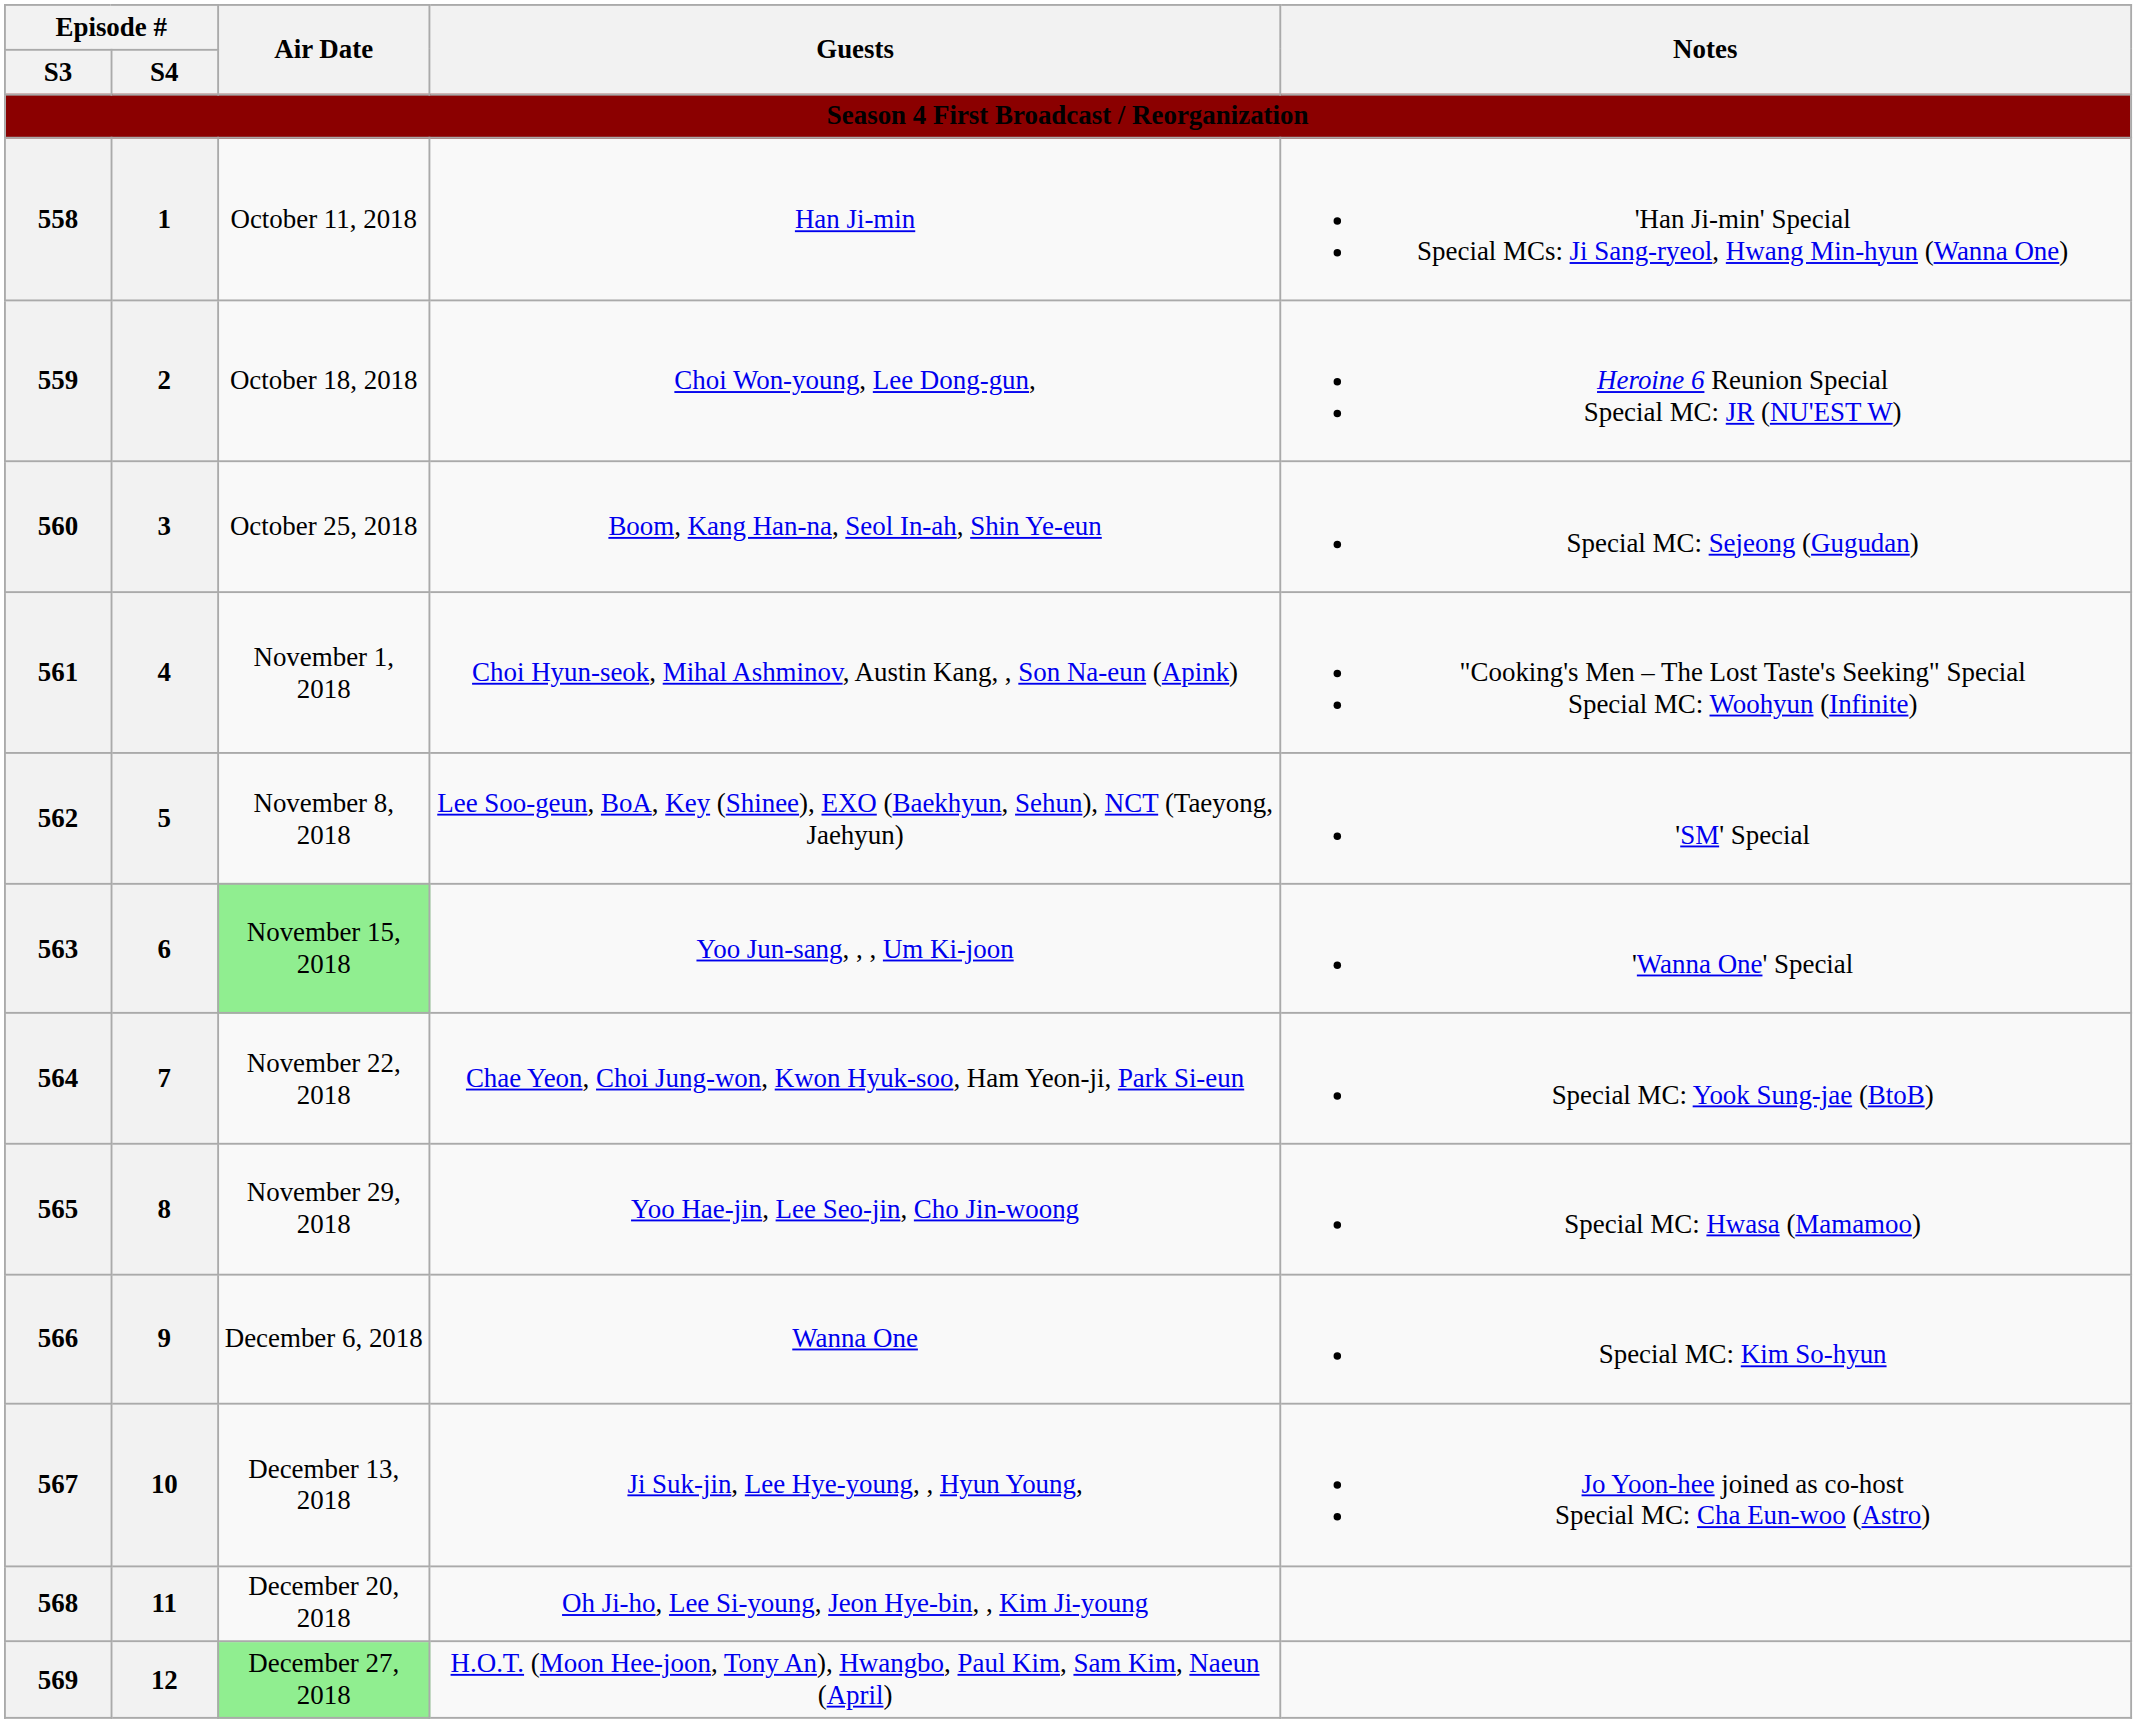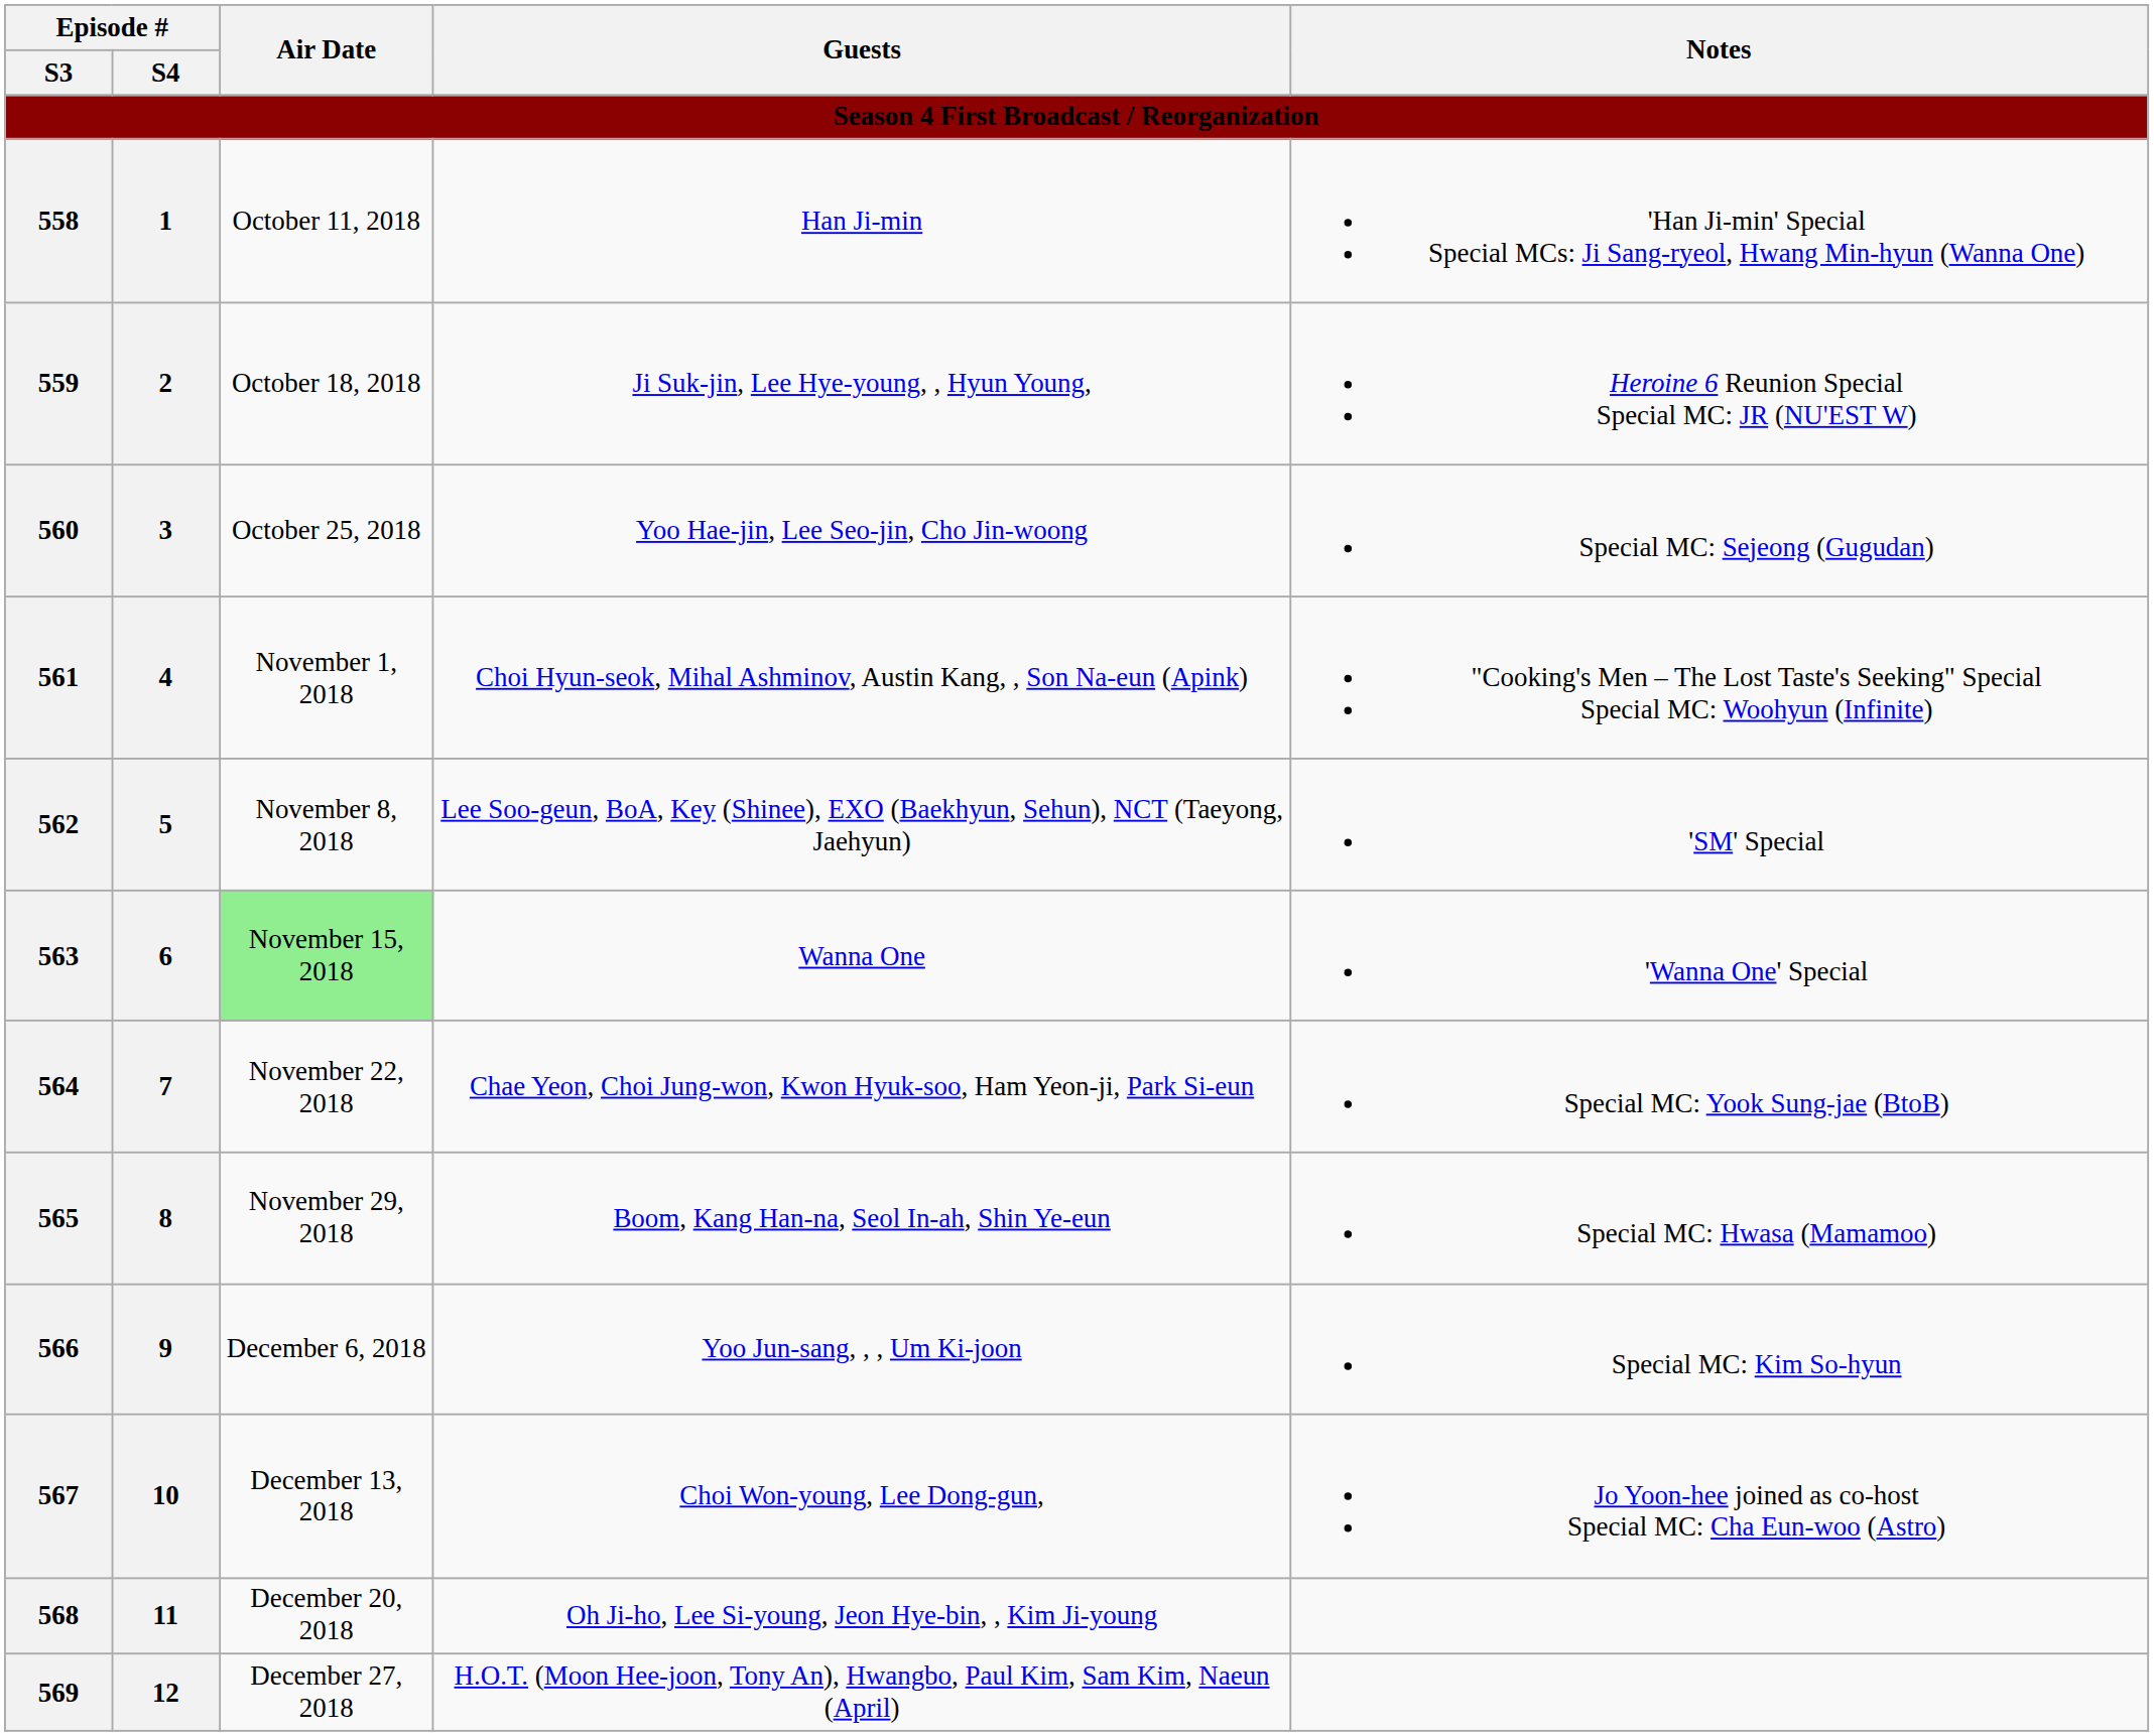559 | Guests: Choi Won-young, Lee Dong-gun, -> Ji Suk-jin, Lee Hye-young, , Hyun Young,
560 | Guests: Boom, Kang Han-na, Seol In-ah, Shin Ye-eun -> Yoo Hae-jin, Lee Seo-jin, Cho Jin-woong
563 | Guests: Yoo Jun-sang, , , Um Ki-joon -> Wanna One
565 | Guests: Yoo Hae-jin, Lee Seo-jin, Cho Jin-woong -> Boom, Kang Han-na, Seol In-ah, Shin Ye-eun
566 | Guests: Wanna One -> Yoo Jun-sang, , , Um Ki-joon
567 | Guests: Ji Suk-jin, Lee Hye-young, , Hyun Young, -> Choi Won-young, Lee Dong-gun,
569 | Air Date: lightgreen background -> no background
